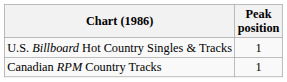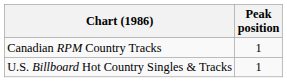rows swapped: U.S. Billboard Hot Country Singles & Tracks <-> Canadian RPM Country Tracks
